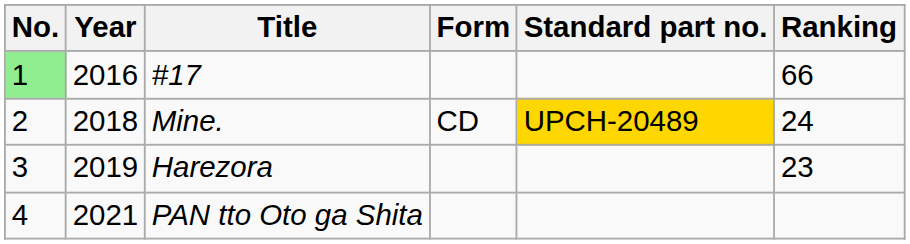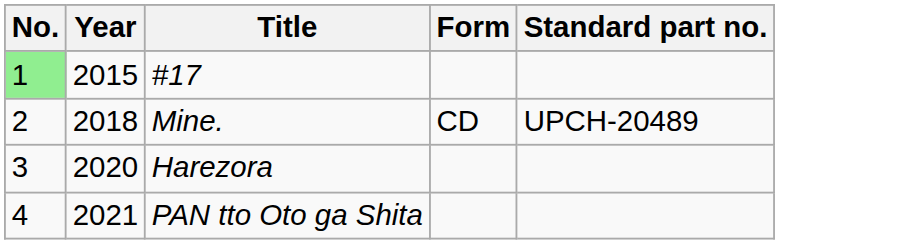- column: Ranking | 66 | 24 | 23
#17 | Year: 2016 -> 2015
Mine. | Standard part no.: gold background -> no background
Harezora | Year: 2019 -> 2020
